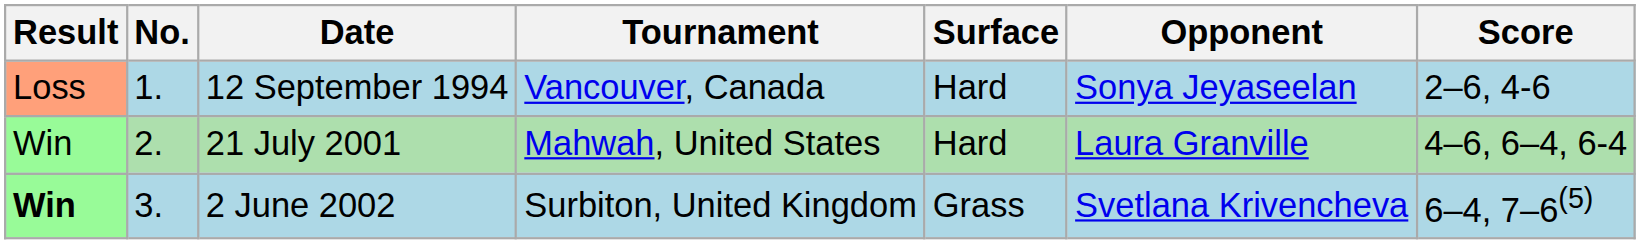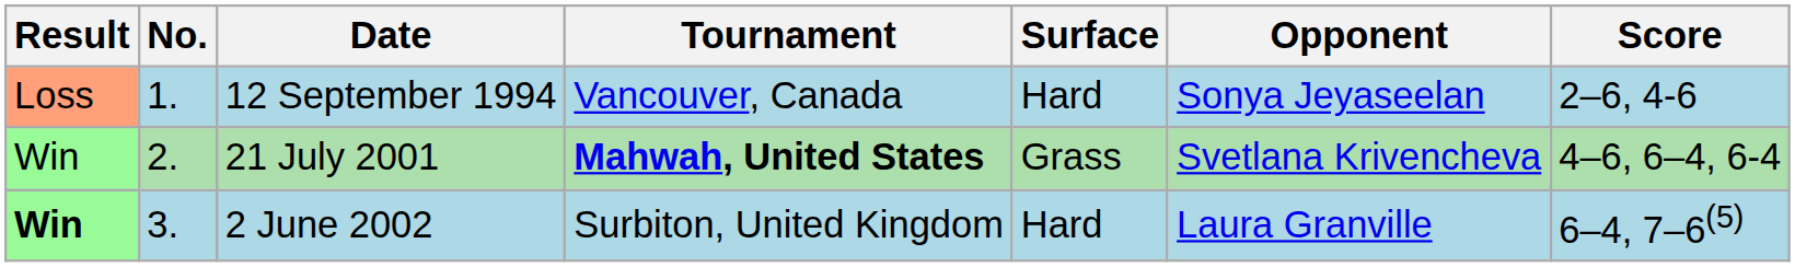21 July 2001 | Tournament: normal -> bold
21 July 2001 | Surface: Hard -> Grass
21 July 2001 | Opponent: Laura Granville -> Svetlana Krivencheva
2 June 2002 | Surface: Grass -> Hard
2 June 2002 | Opponent: Svetlana Krivencheva -> Laura Granville
